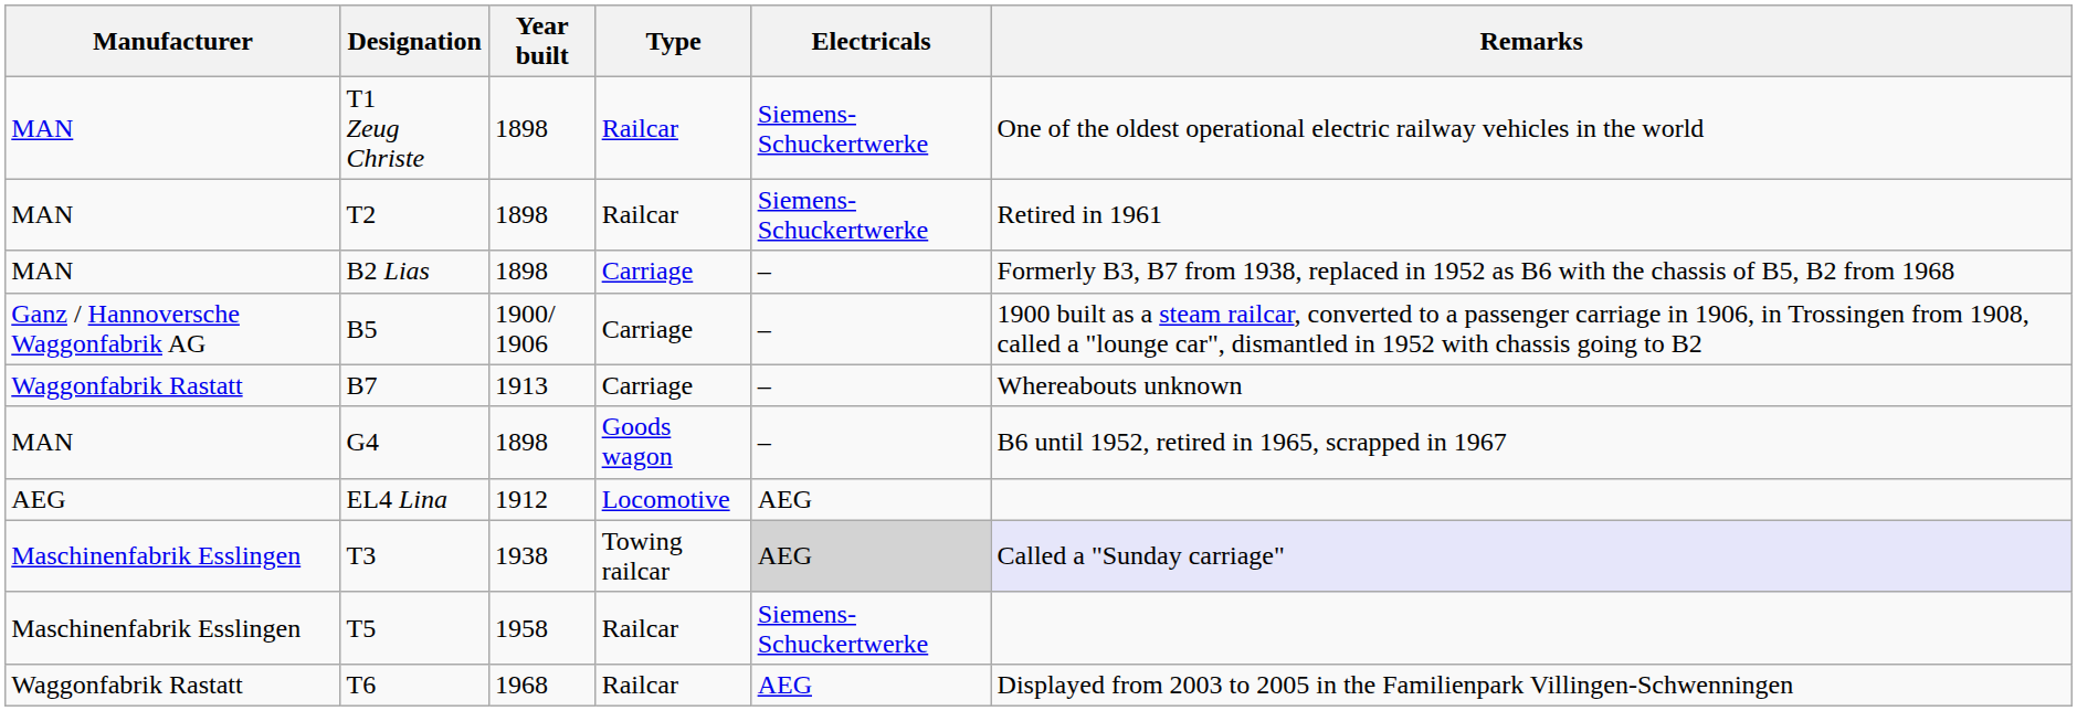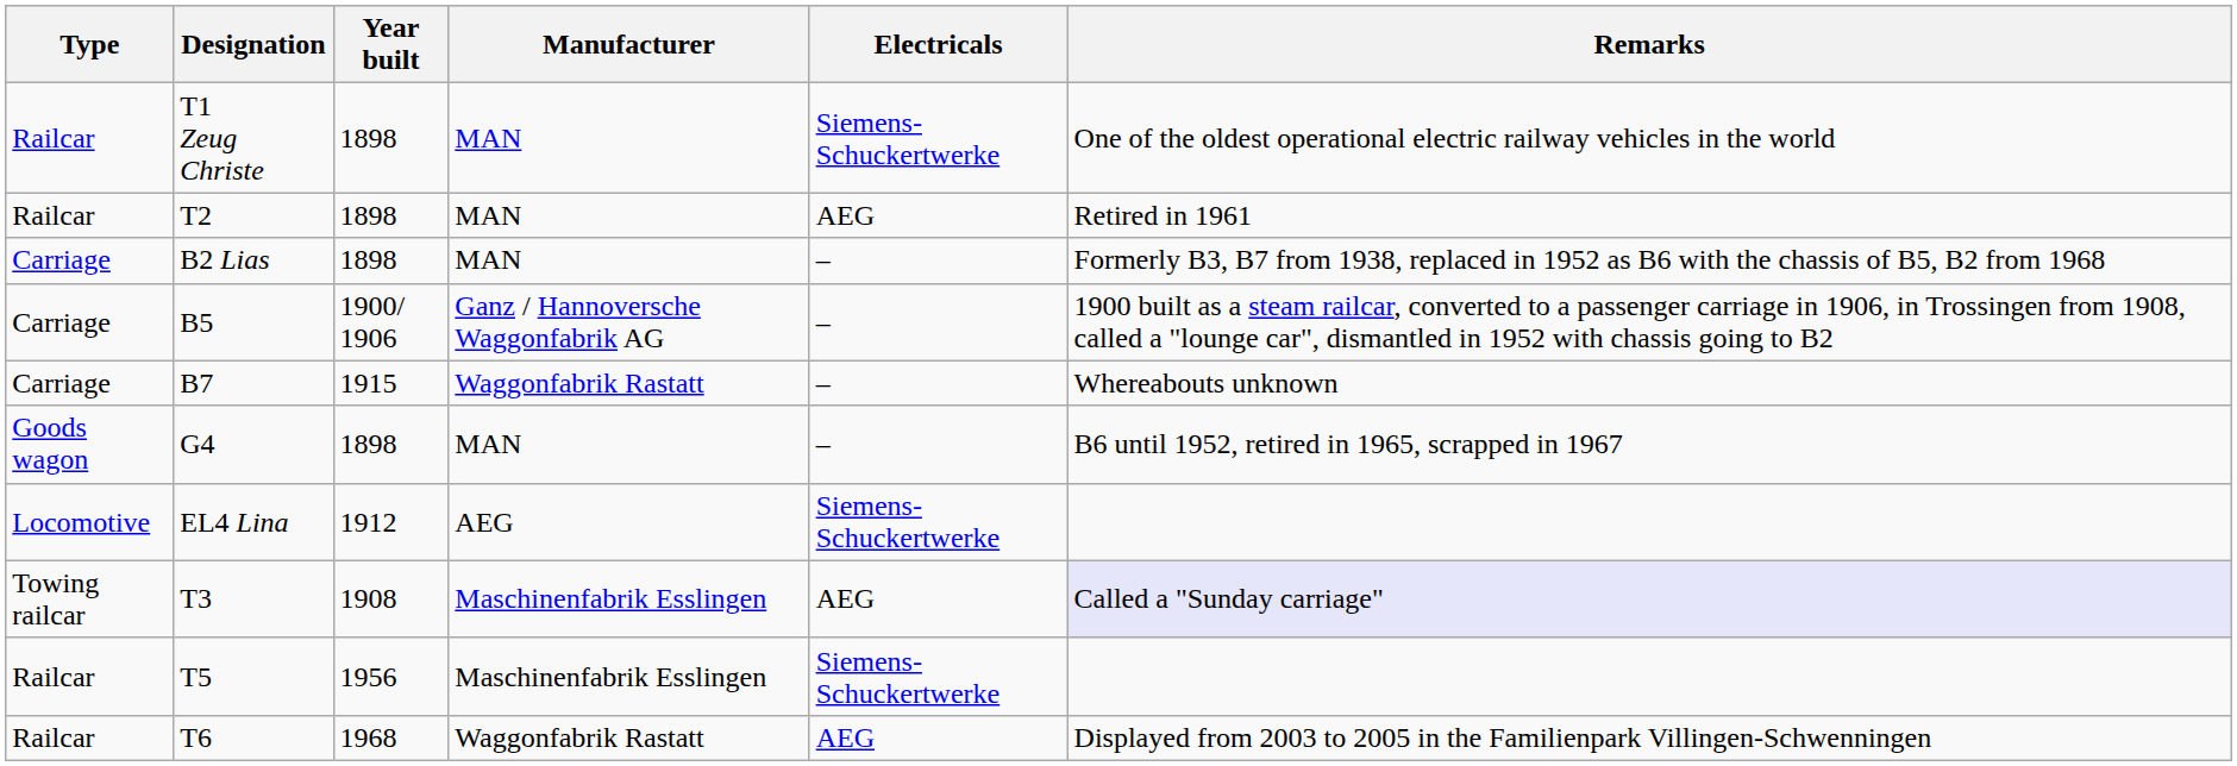columns swapped: Type <-> Manufacturer
T2 | Electricals: Siemens-Schuckertwerke -> AEG
B7 | Year built: 1913 -> 1915
EL4 Lina | Electricals: AEG -> Siemens-Schuckertwerke
T3 | Year built: 1938 -> 1908
T3 | Electricals: lightgrey background -> no background
T5 | Year built: 1958 -> 1956
